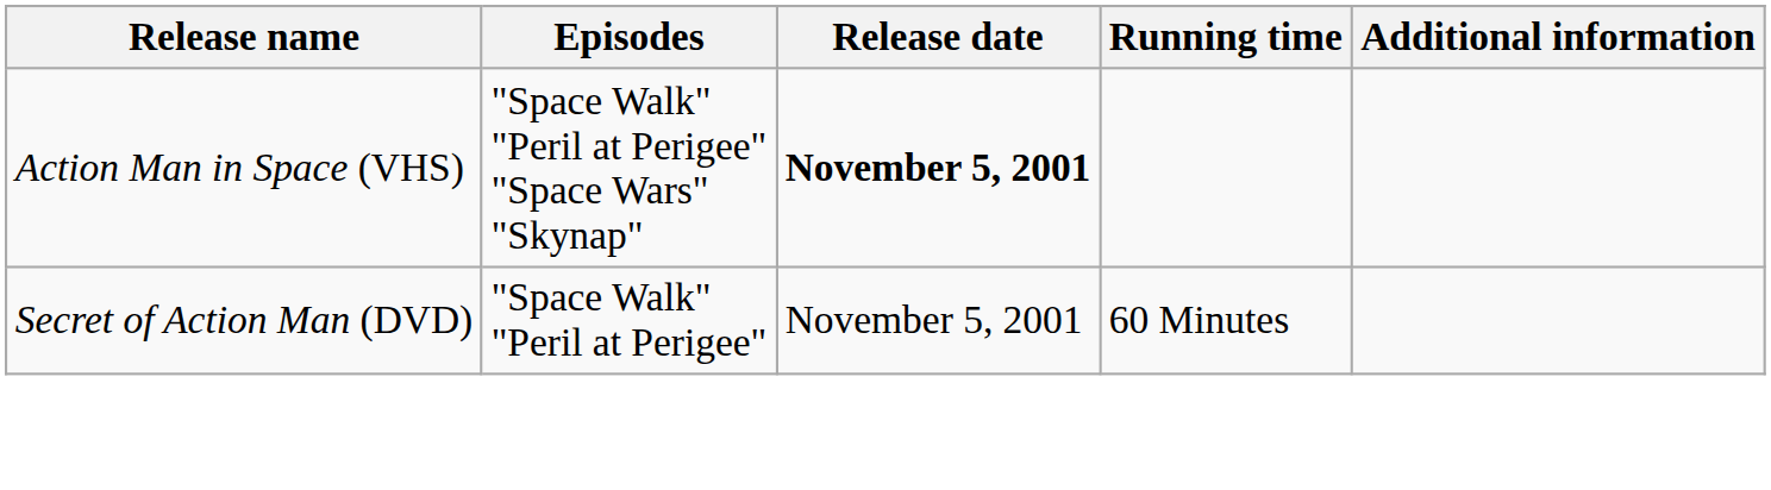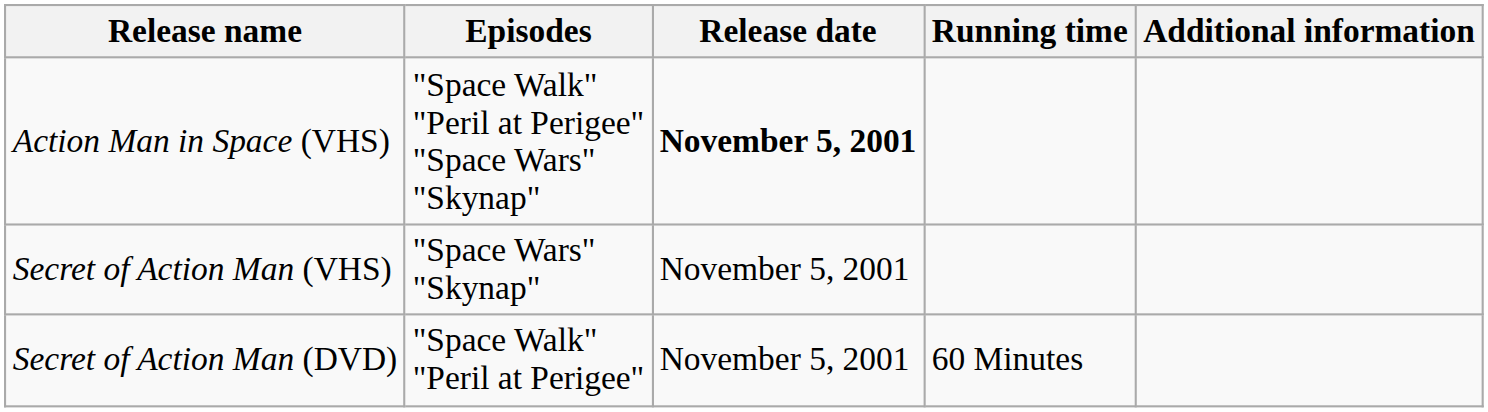+ row: Secret of Action Man (VHS) | "Space Wars" "Skynap" | November 5, 2001
